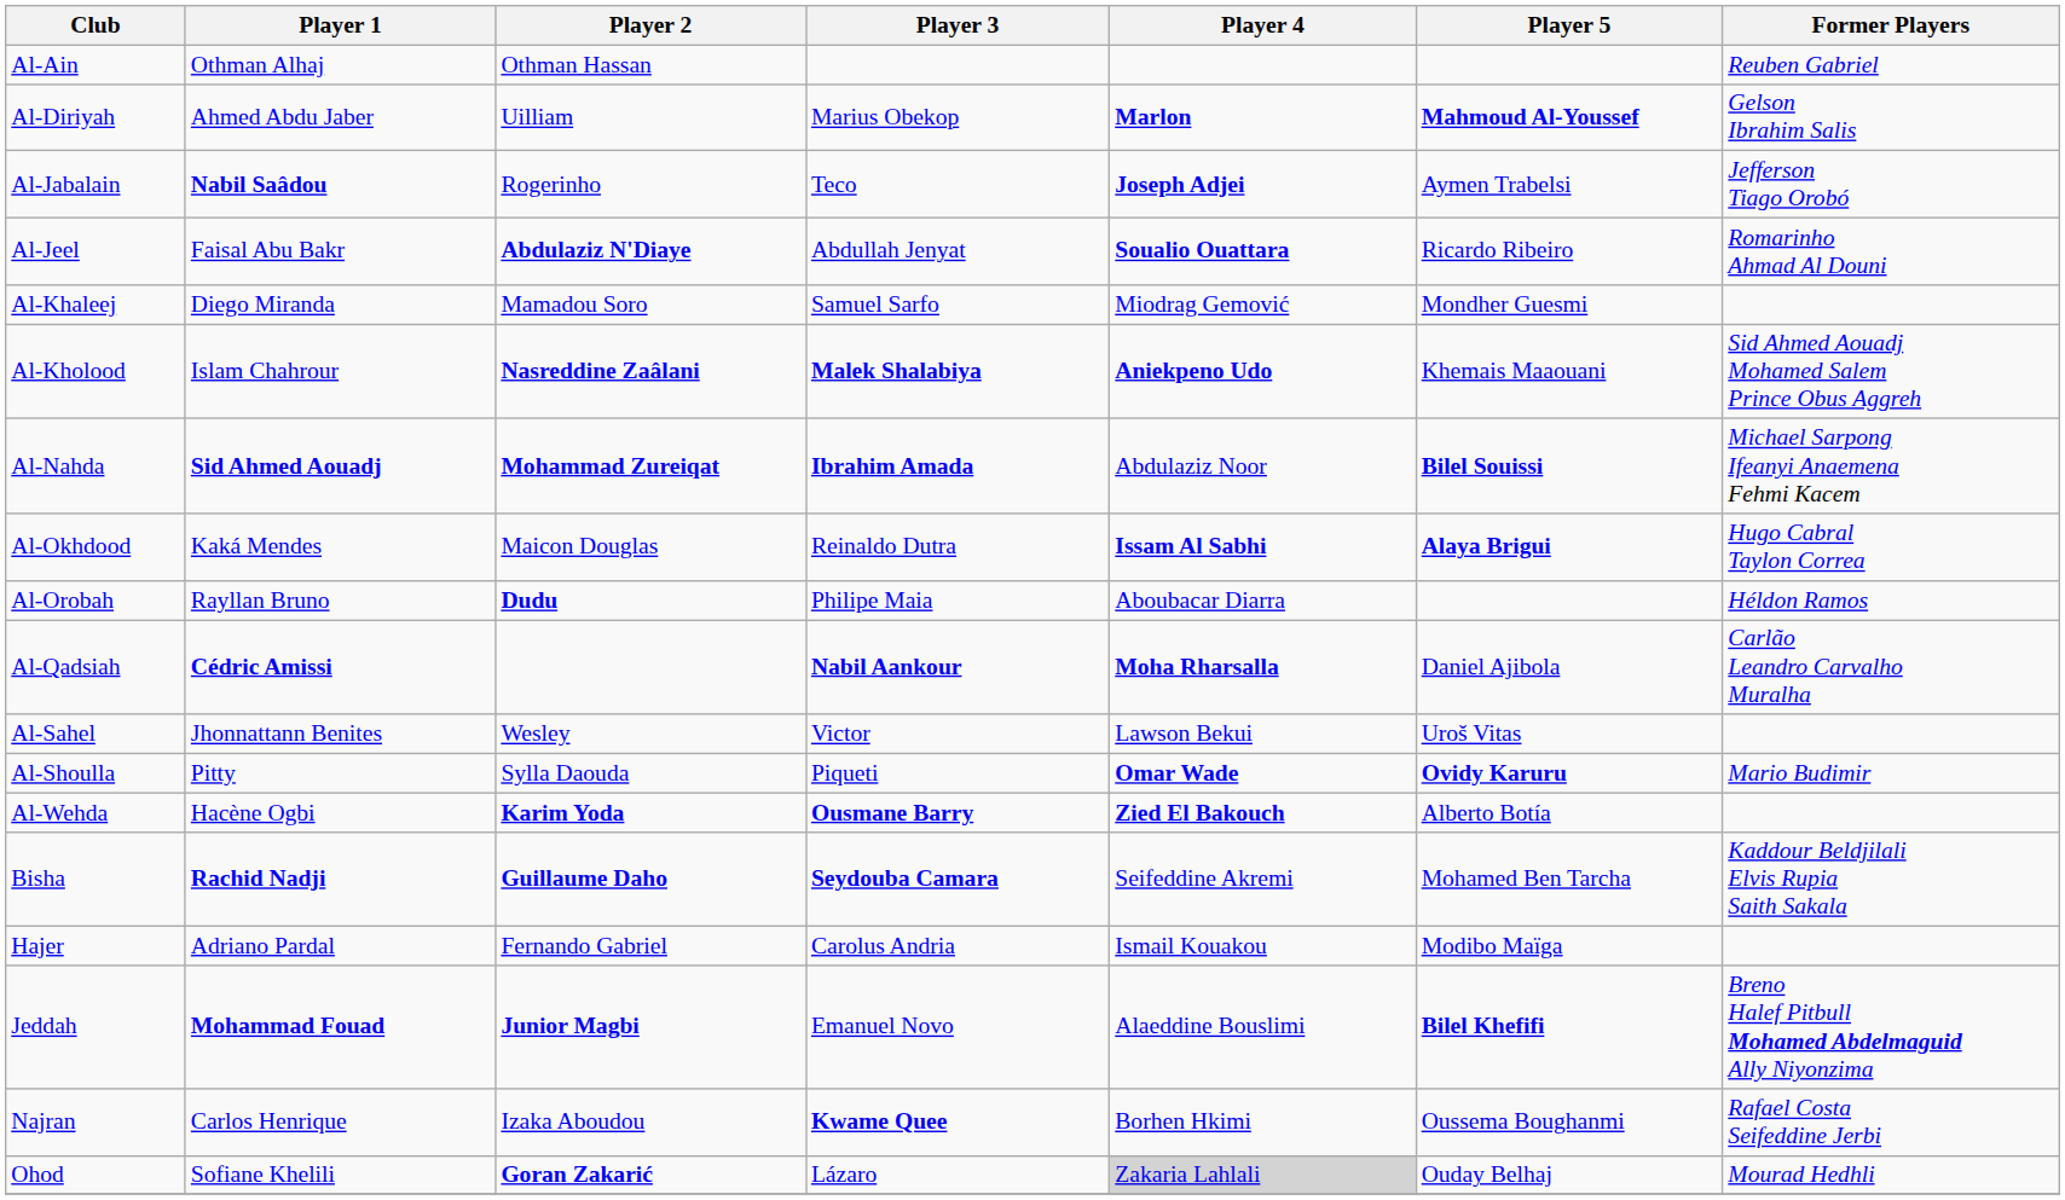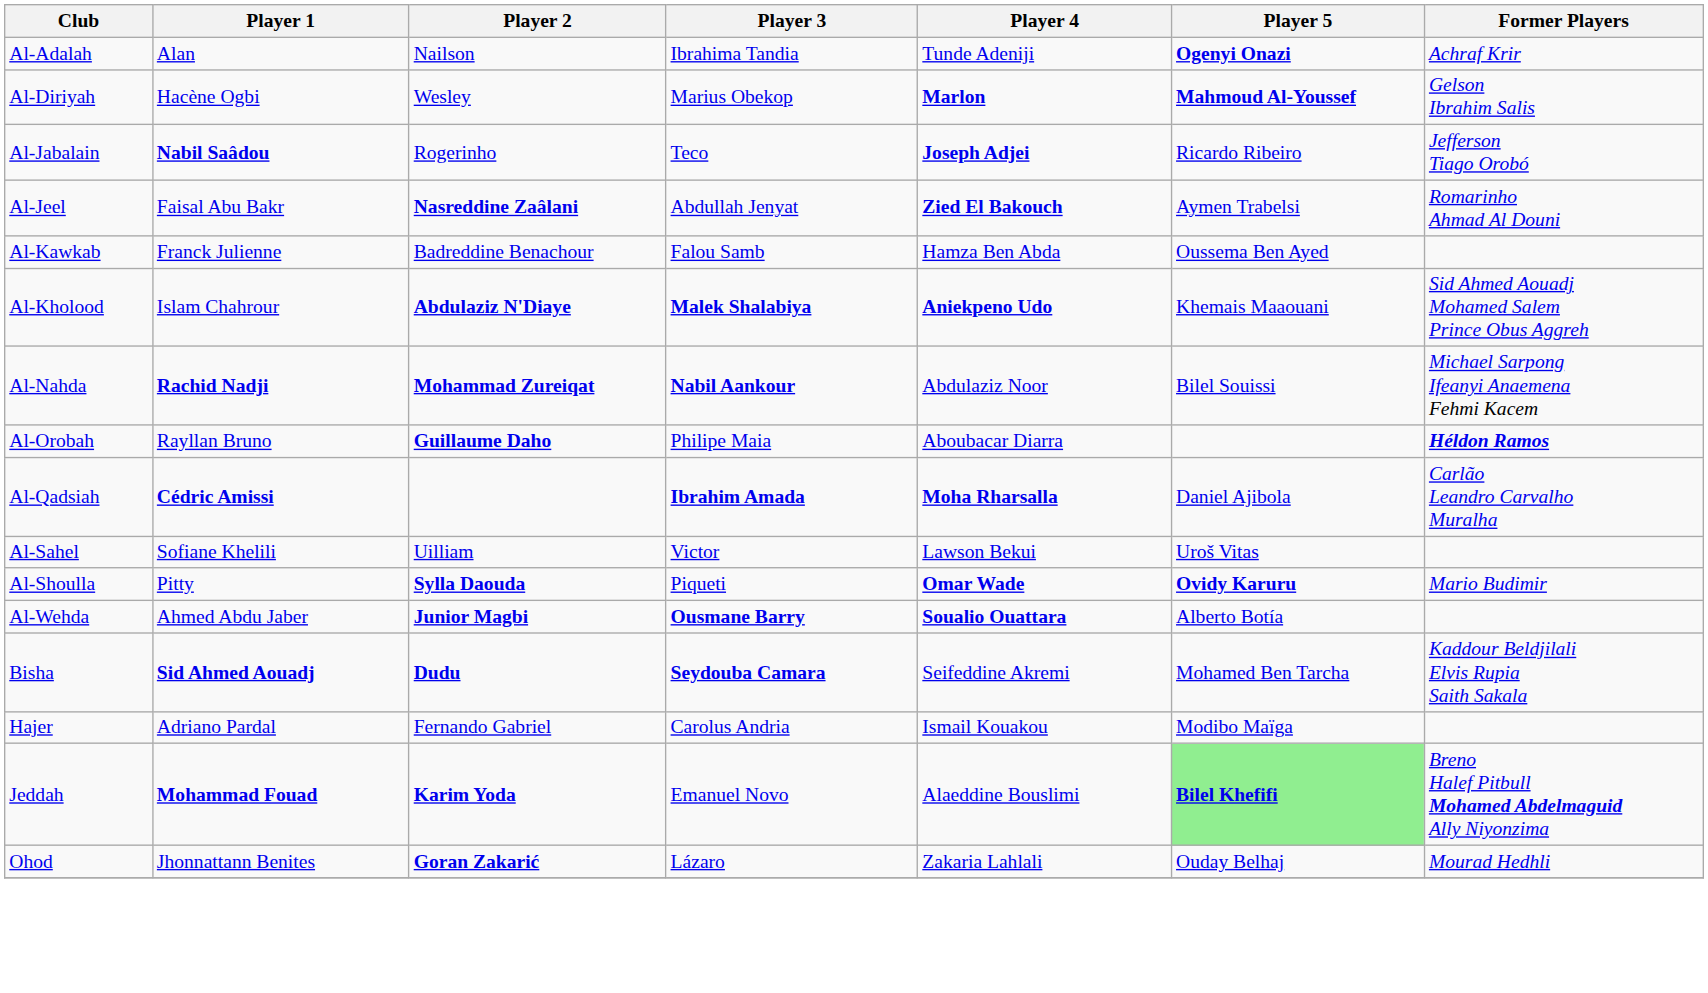+ row: Al-Adalah | Alan | Nailson | Ibrahima Tandia | Tunde Adeniji | Ogenyi Onazi | Achraf Krir
- row: Al-Ain | Othman Alhaj | Othman Hassan | Reuben Gabriel
Al-Diriyah | Player 1: Ahmed Abdu Jaber -> Hacène Ogbi
Al-Diriyah | Player 2: Uilliam -> Wesley
Al-Jabalain | Player 5: Aymen Trabelsi -> Ricardo Ribeiro
Al-Jeel | Player 2: Abdulaziz N'Diaye -> Nasreddine Zaâlani
Al-Jeel | Player 4: Soualio Ouattara -> Zied El Bakouch
Al-Jeel | Player 5: Ricardo Ribeiro -> Aymen Trabelsi
+ row: Al-Kawkab | Franck Julienne | Badreddine Benachour | Falou Samb | Hamza Ben Abda | Oussema Ben Ayed
- row: Al-Khaleej | Diego Miranda | Mamadou Soro | Samuel Sarfo | Miodrag Gemović | Mondher Guesmi
Al-Kholood | Player 2: Nasreddine Zaâlani -> Abdulaziz N'Diaye
Al-Nahda | Player 1: Sid Ahmed Aouadj -> Rachid Nadji
Al-Nahda | Player 3: Ibrahim Amada -> Nabil Aankour
Al-Nahda | Player 5: bold -> normal
- row: Al-Okhdood | Kaká Mendes | Maicon Douglas | Reinaldo Dutra | Issam Al Sabhi | Alaya Brigui | Hugo Cabral Taylon Correa
Al-Orobah | Player 2: Dudu -> Guillaume Daho
Al-Orobah | Former Players: normal -> bold
Al-Qadsiah | Player 3: Nabil Aankour -> Ibrahim Amada
Al-Sahel | Player 1: Jhonnattann Benites -> Sofiane Khelili
Al-Sahel | Player 2: Wesley -> Uilliam
Al-Shoulla | Player 2: normal -> bold
Al-Wehda | Player 1: Hacène Ogbi -> Ahmed Abdu Jaber
Al-Wehda | Player 2: Karim Yoda -> Junior Magbi
Al-Wehda | Player 4: Zied El Bakouch -> Soualio Ouattara
Bisha | Player 1: Rachid Nadji -> Sid Ahmed Aouadj
Bisha | Player 2: Guillaume Daho -> Dudu
Jeddah | Player 2: Junior Magbi -> Karim Yoda
Jeddah | Player 5: no background -> lightgreen background
- row: Najran | Carlos Henrique | Izaka Aboudou | Kwame Quee | Borhen Hkimi | Oussema Boughanmi | Rafael Costa Seifeddine Jerbi
Ohod | Player 1: Sofiane Khelili -> Jhonnattann Benites
Ohod | Player 4: lightgrey background -> no background
